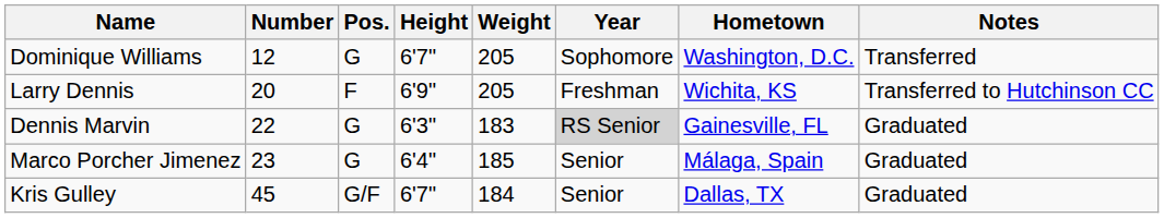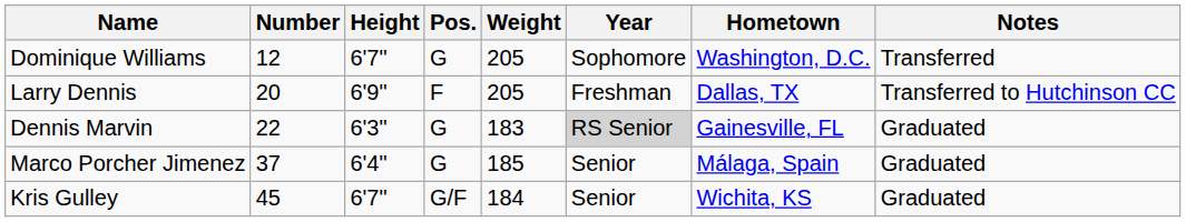columns swapped: Pos. <-> Height
Larry Dennis | Hometown: Wichita, KS -> Dallas, TX
Marco Porcher Jimenez | Number: 23 -> 37
Kris Gulley | Hometown: Dallas, TX -> Wichita, KS
